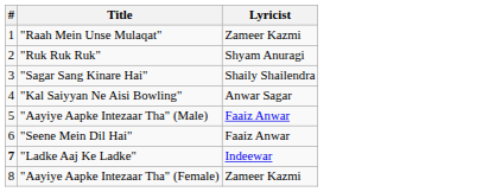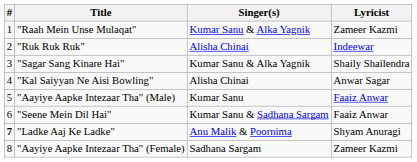+ column: Singer(s) | Kumar Sanu & Alka Yagnik | Alisha Chinai | Kumar Sanu & Alka Yagnik | Alisha Chinai | Kumar Sanu | Kumar Sanu & Sadhana Sargam | Anu Malik & Poornima | Sadhana Sargam
"Ruk Ruk Ruk" | Lyricist: Shyam Anuragi -> Indeewar
"Ladke Aaj Ke Ladke" | Lyricist: Indeewar -> Shyam Anuragi
